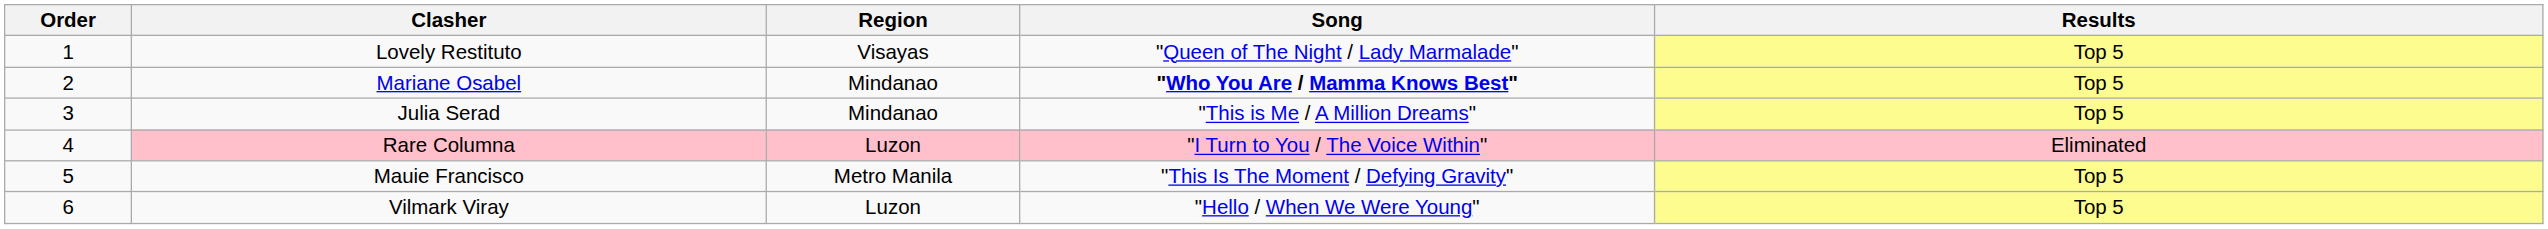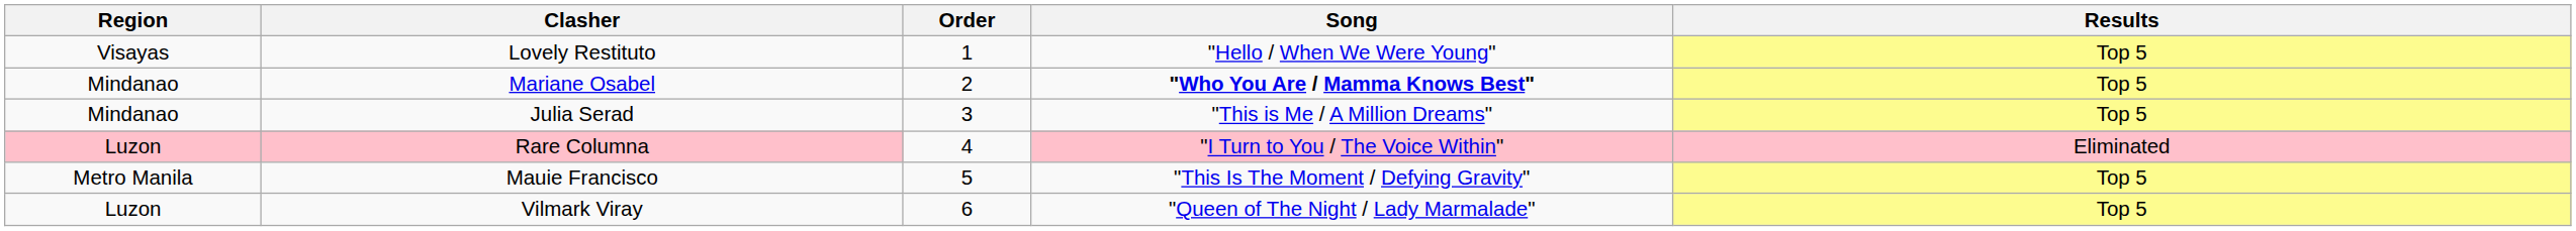columns swapped: Order <-> Region
Lovely Restituto | Song: "Queen of The Night / Lady Marmalade" -> "Hello / When We Were Young"
Vilmark Viray | Song: "Hello / When We Were Young" -> "Queen of The Night / Lady Marmalade"
